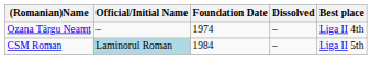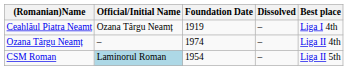+ row: Ceahlăul Piatra Neamț | Ozana Târgu Neamț | 1919 | – | Liga I 4th
CSM Roman | Foundation Date: 1984 -> 1954
